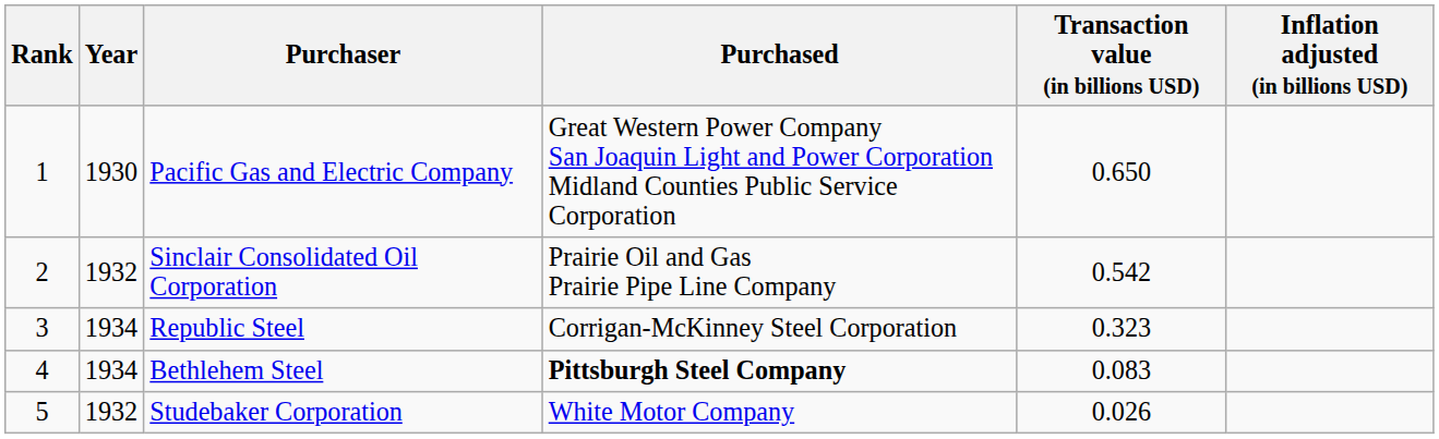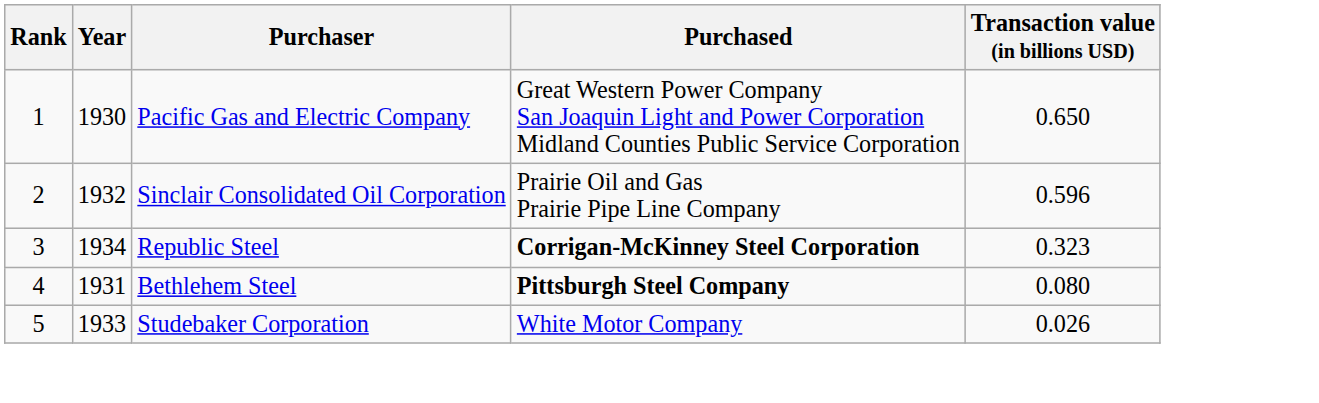- column: Inflation adjusted (in billions USD)
Sinclair Consolidated Oil Corporation | Transaction value (in billions USD): 0.542 -> 0.596
Republic Steel | Purchased: normal -> bold
Bethlehem Steel | Year: 1934 -> 1931
Bethlehem Steel | Transaction value (in billions USD): 0.083 -> 0.080
Studebaker Corporation | Year: 1932 -> 1933
